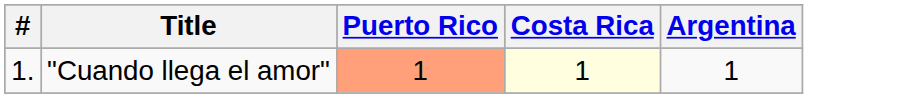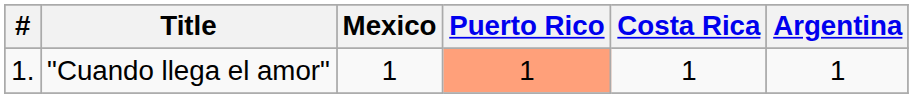+ column: Mexico | 1
"Cuando llega el amor" | Costa Rica: lightyellow background -> no background
